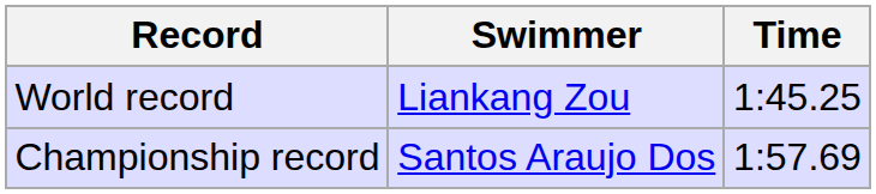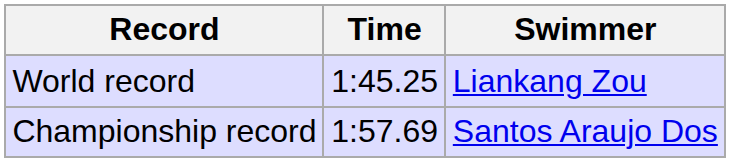columns swapped: Swimmer <-> Time
